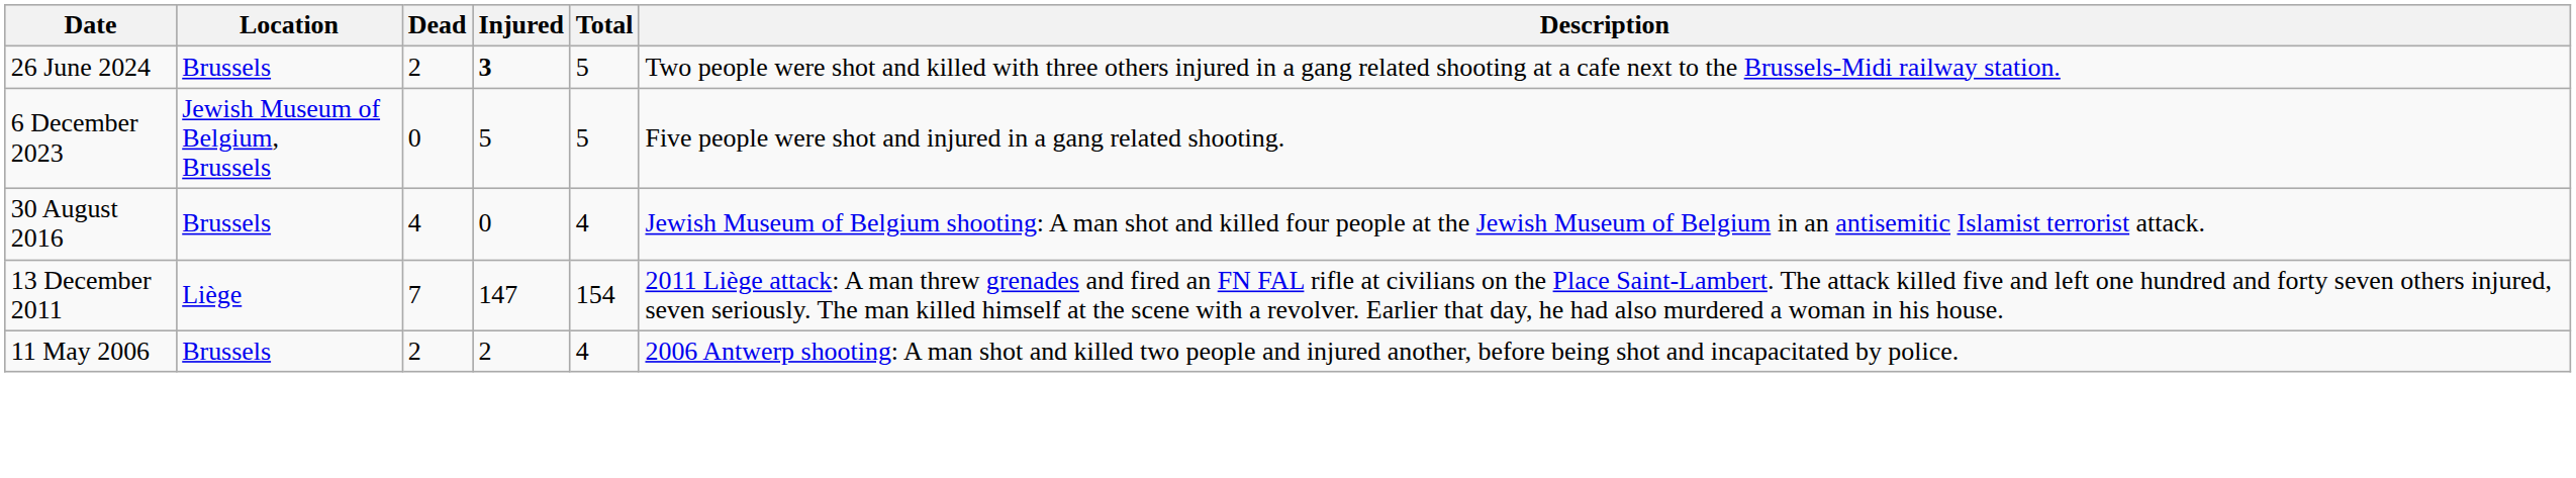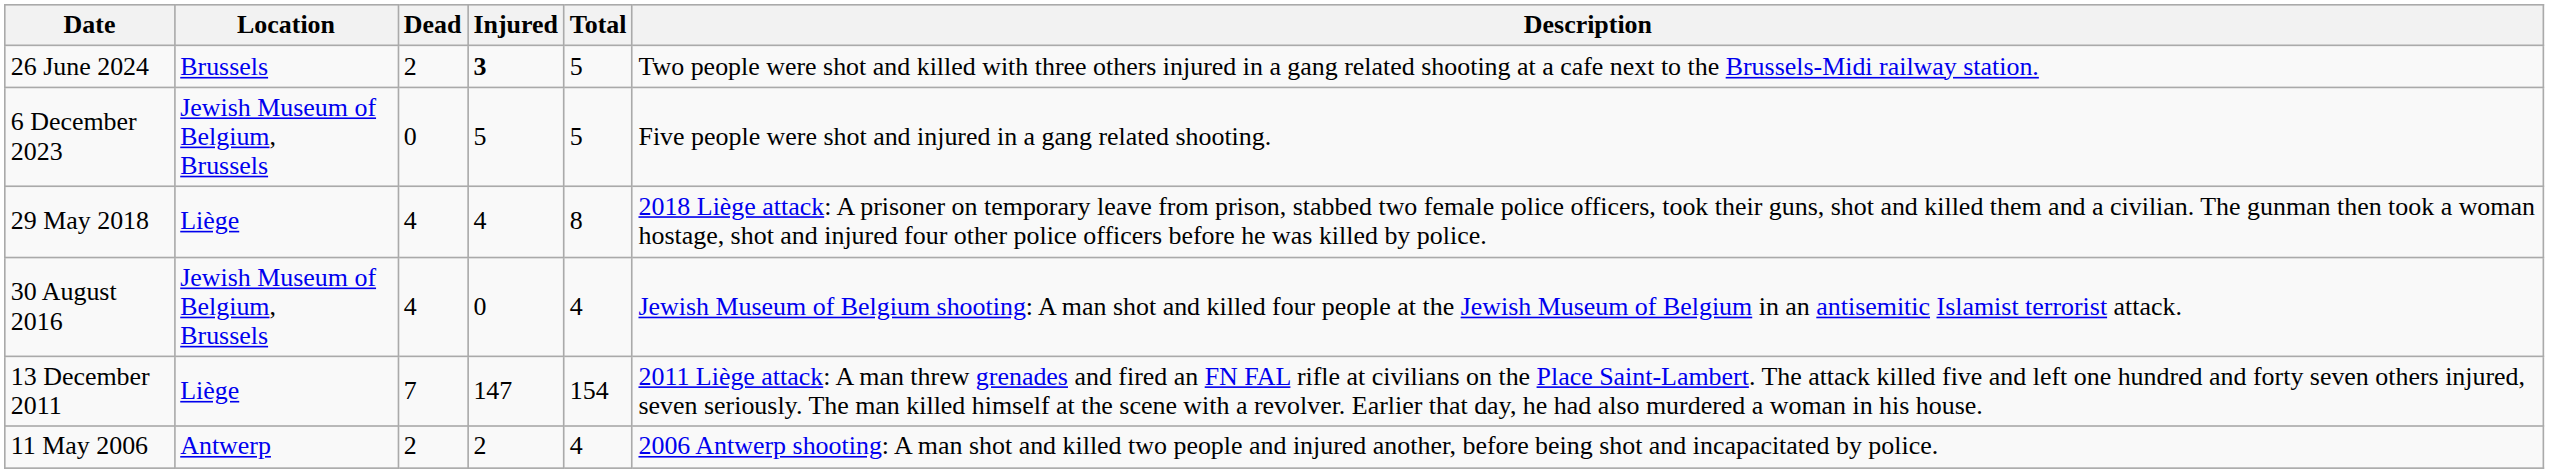+ row: 29 May 2018 | Liège | 4 | 4 | 8 | 2018 Liège attack: A prisoner on temporary leave from prison, stabbed two female police officers, took their guns, shot and killed them and a civilian. The gunman then took a woman hostage, shot and injured four other police officers before he was killed by police.
30 August 2016 | Location: Brussels -> Jewish Museum of Belgium, Brussels
11 May 2006 | Location: Brussels -> Antwerp
